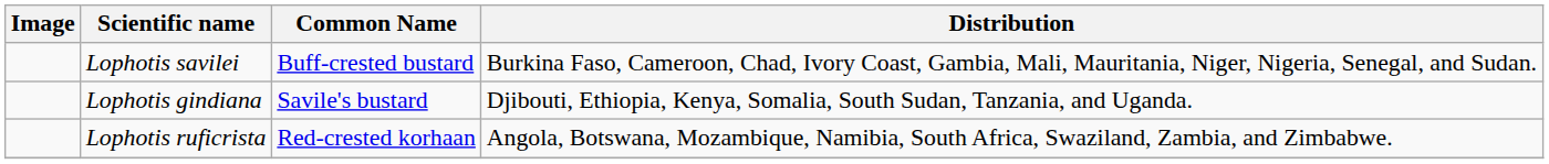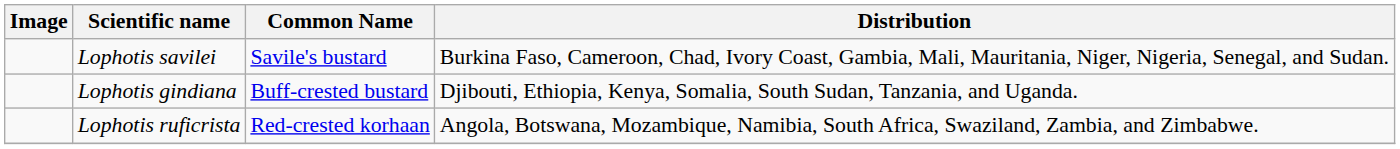Lophotis savilei | Common Name: Buff-crested bustard -> Savile's bustard
Lophotis gindiana | Common Name: Savile's bustard -> Buff-crested bustard
